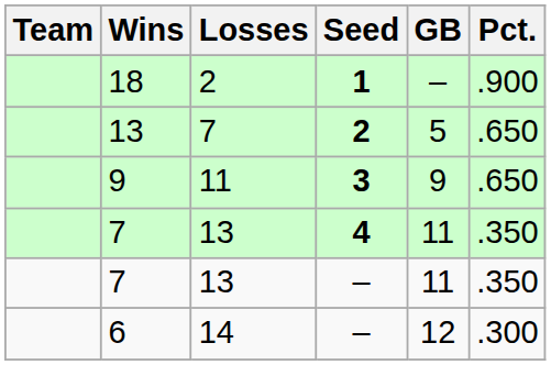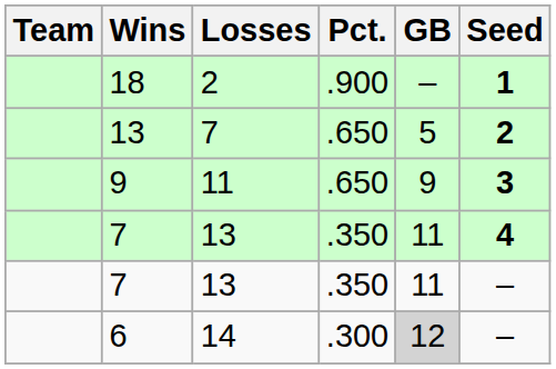columns swapped: Pct. <-> Seed
6 | GB: no background -> lightgrey background
